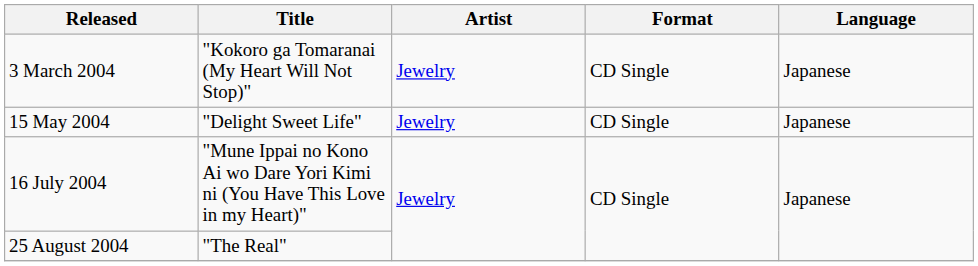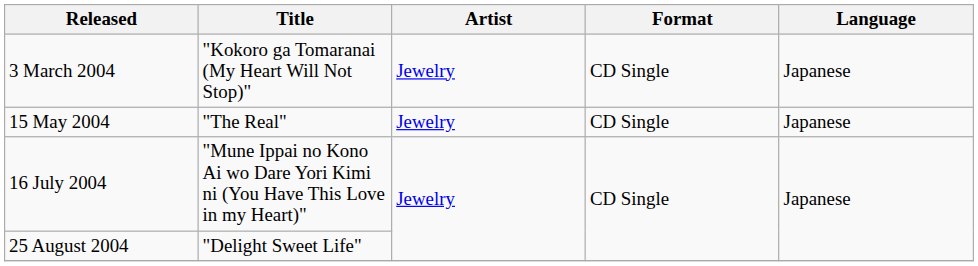15 May 2004 | Title: "Delight Sweet Life" -> "The Real"
25 August 2004 | Title: "The Real" -> "Delight Sweet Life"
